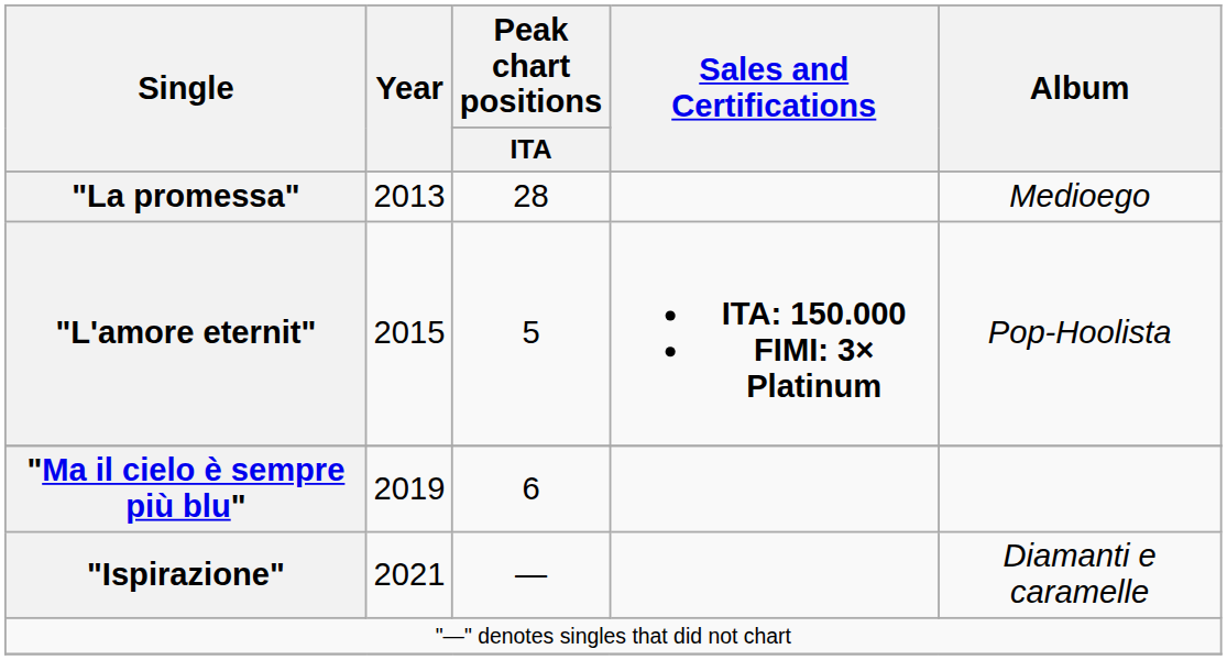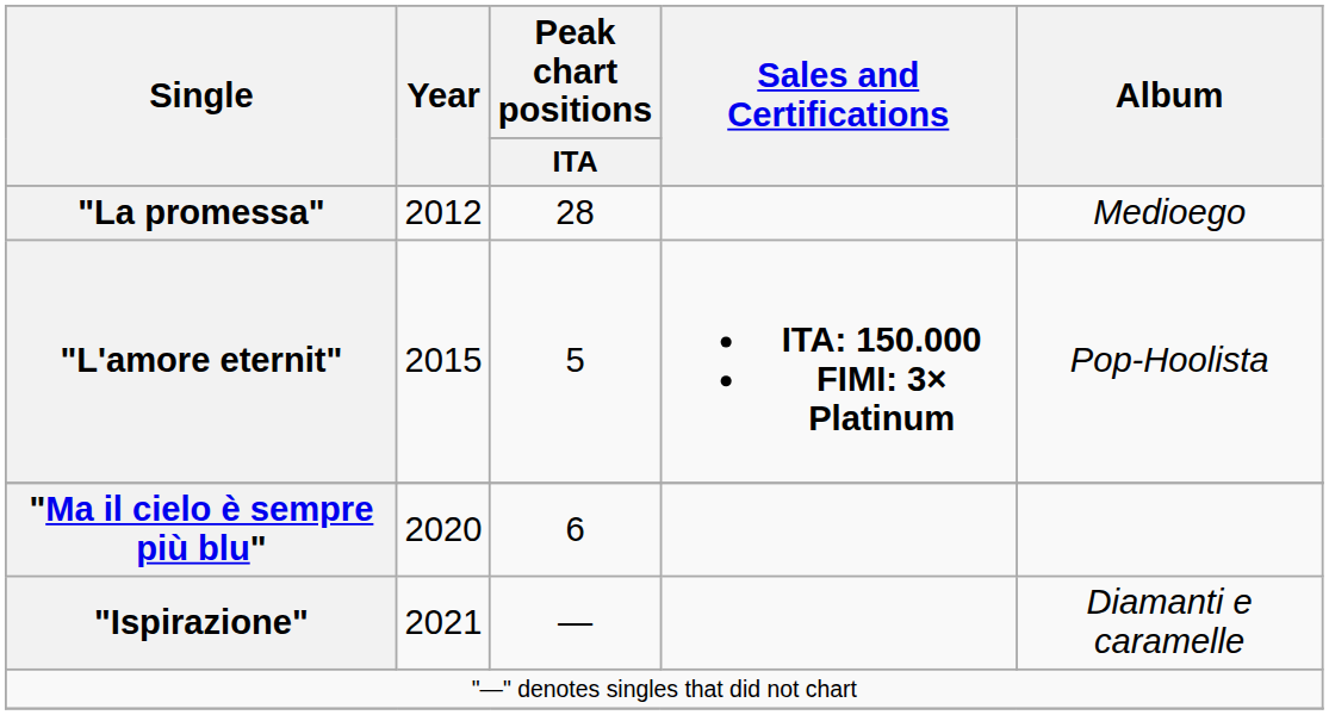"La promessa" | Year: 2013 -> 2012
"Ma il cielo è sempre più blu" | Year: 2019 -> 2020
